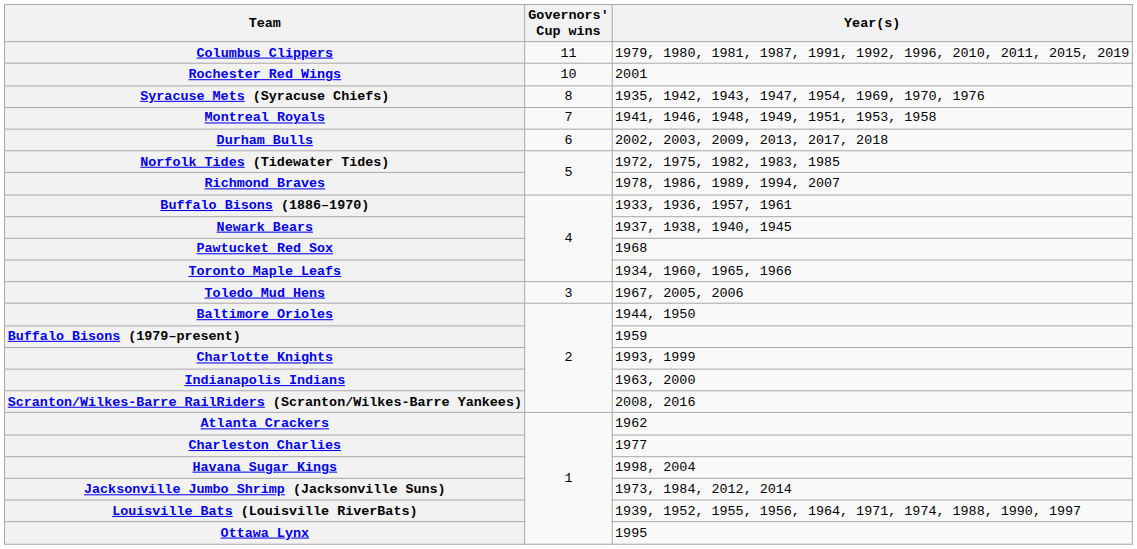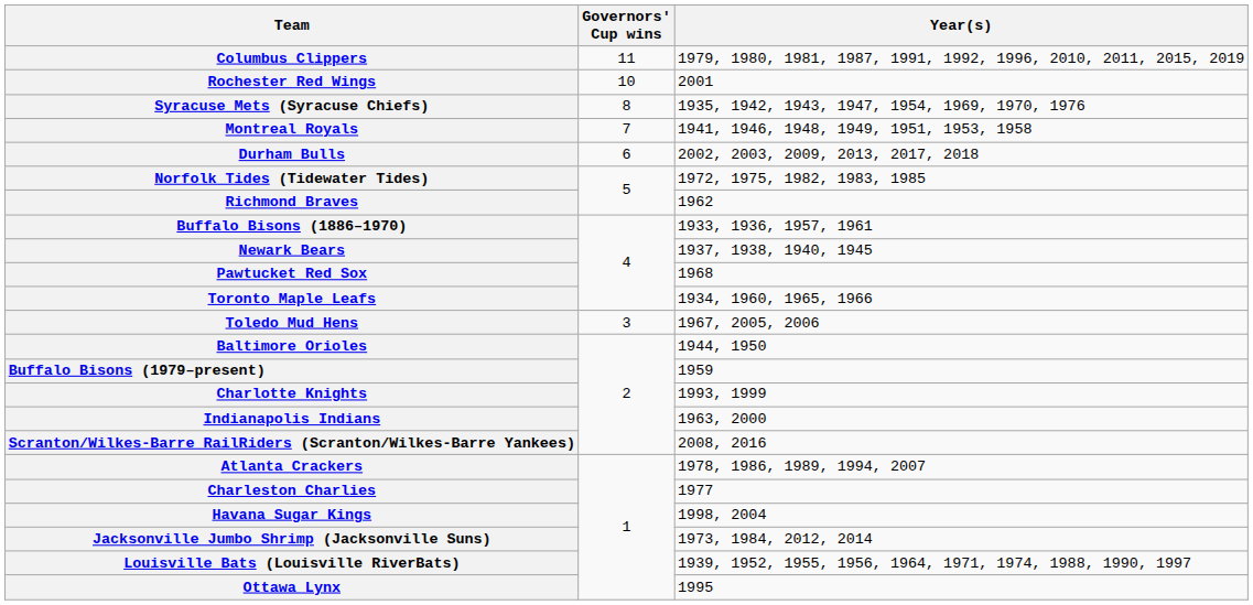Richmond Braves | Year(s): 1978, 1986, 1989, 1994, 2007 -> 1962
Atlanta Crackers | Year(s): 1962 -> 1978, 1986, 1989, 1994, 2007
